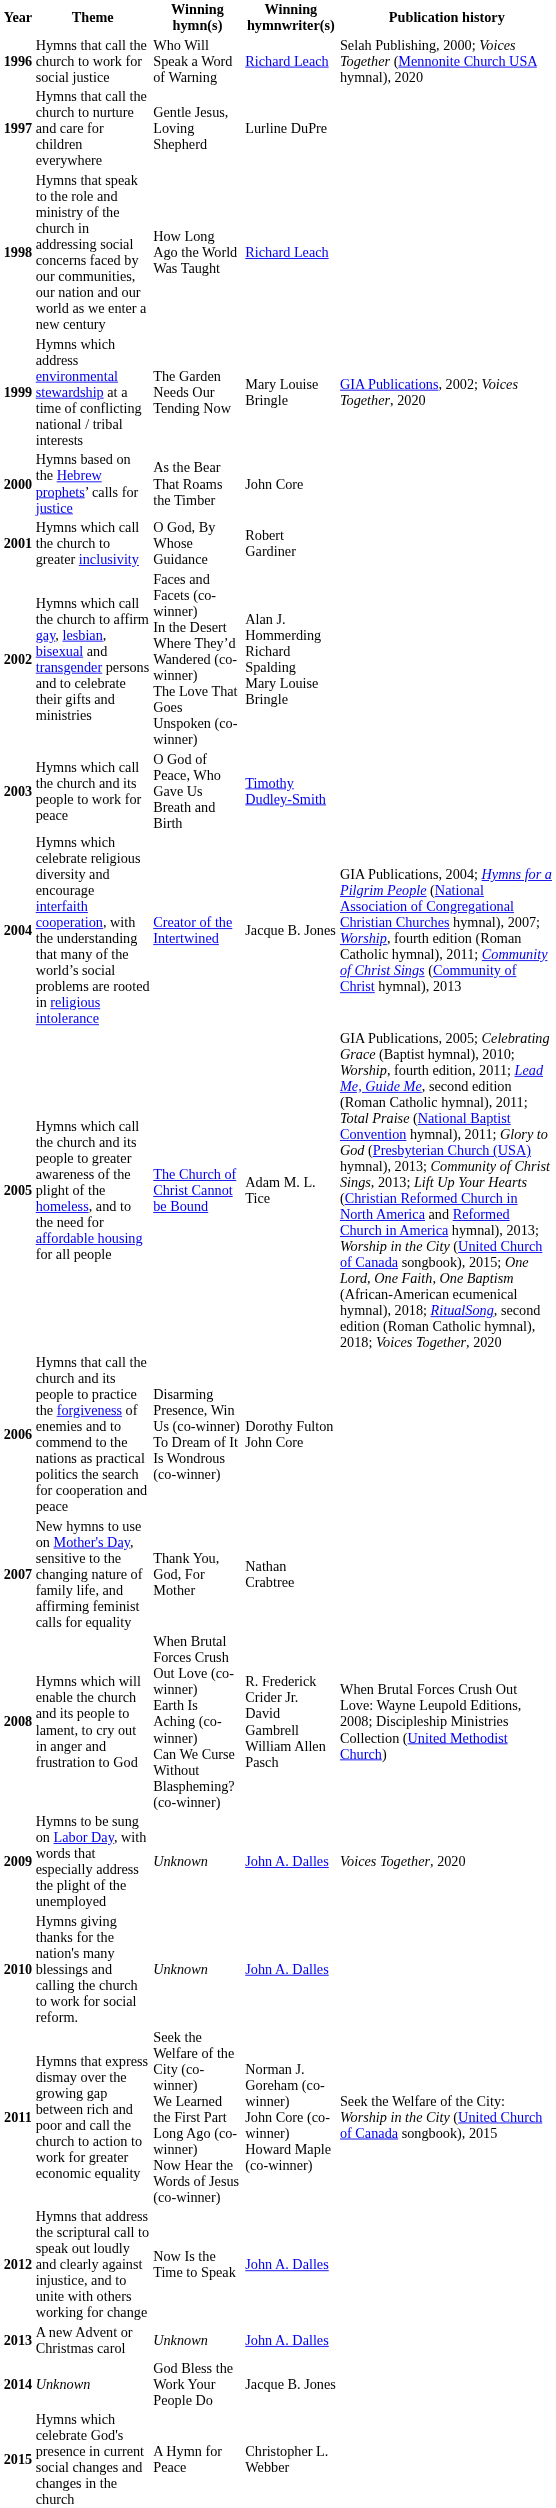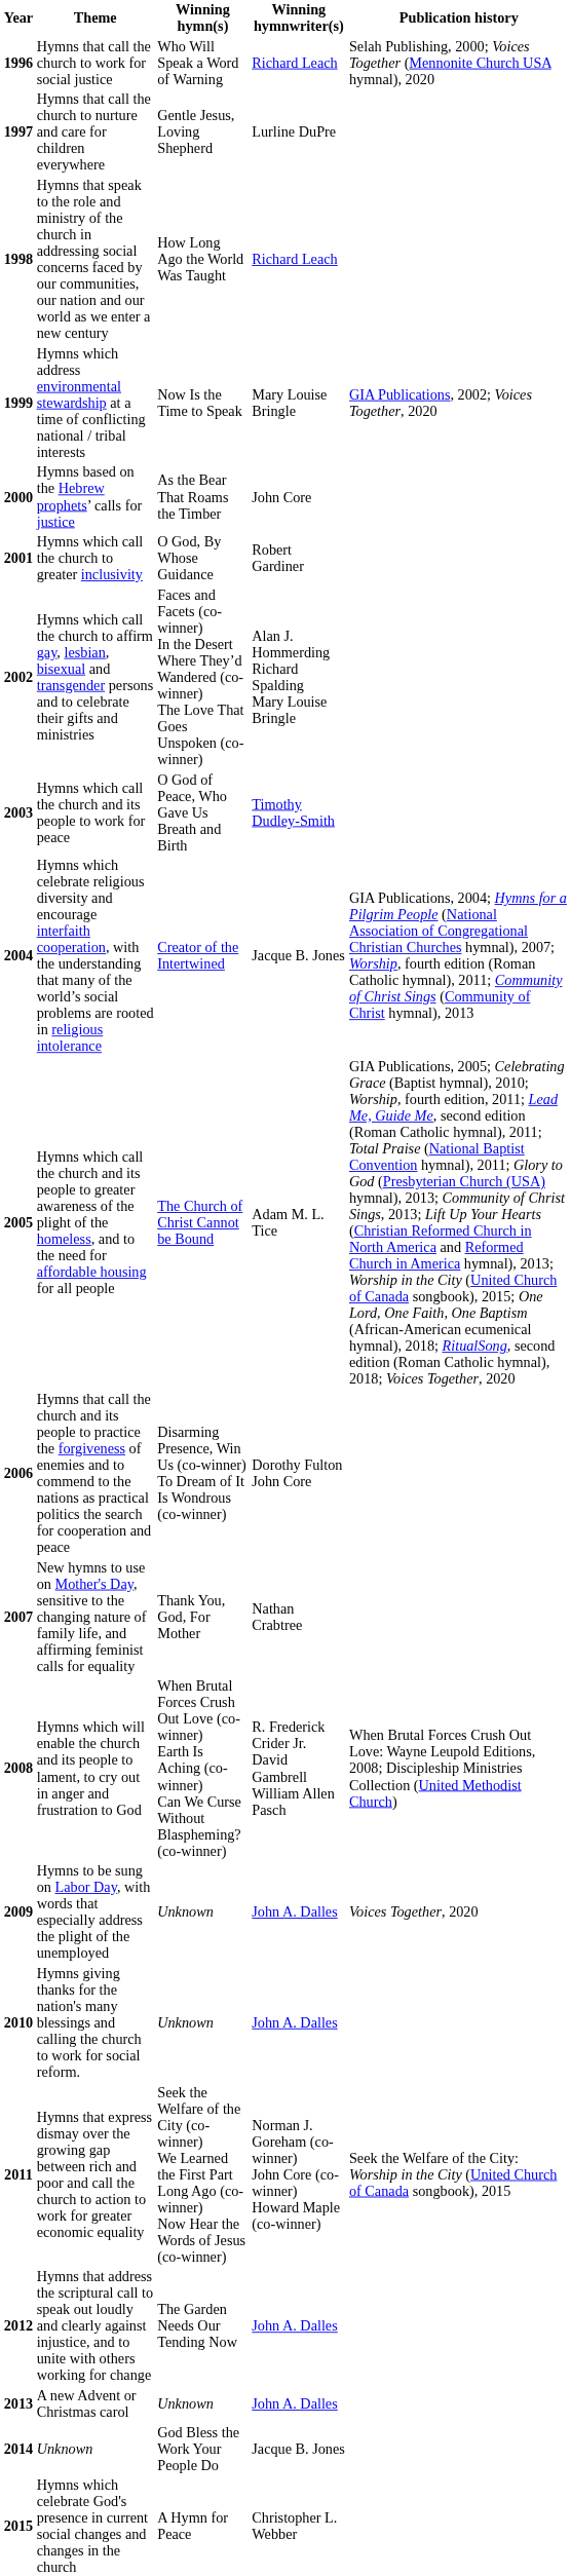1999 | Winning hymn(s): The Garden Needs Our Tending Now -> Now Is the Time to Speak
2012 | Winning hymn(s): Now Is the Time to Speak -> The Garden Needs Our Tending Now
